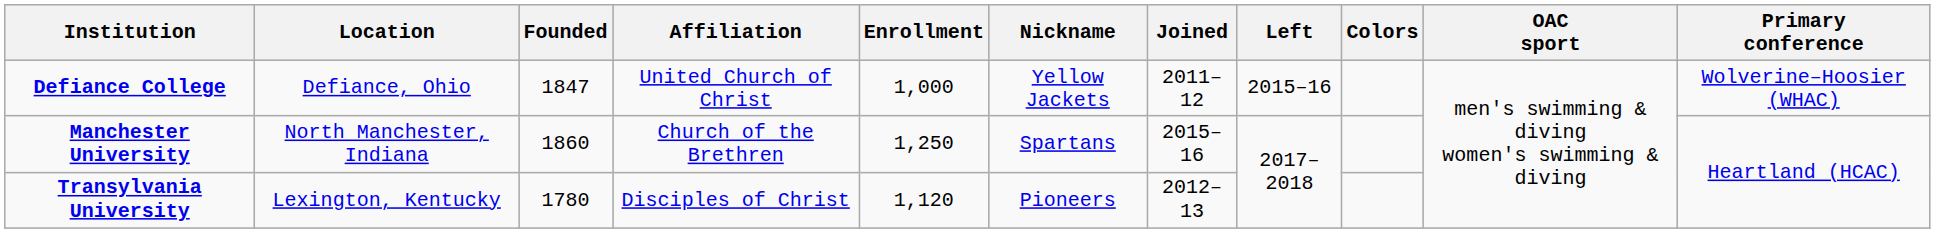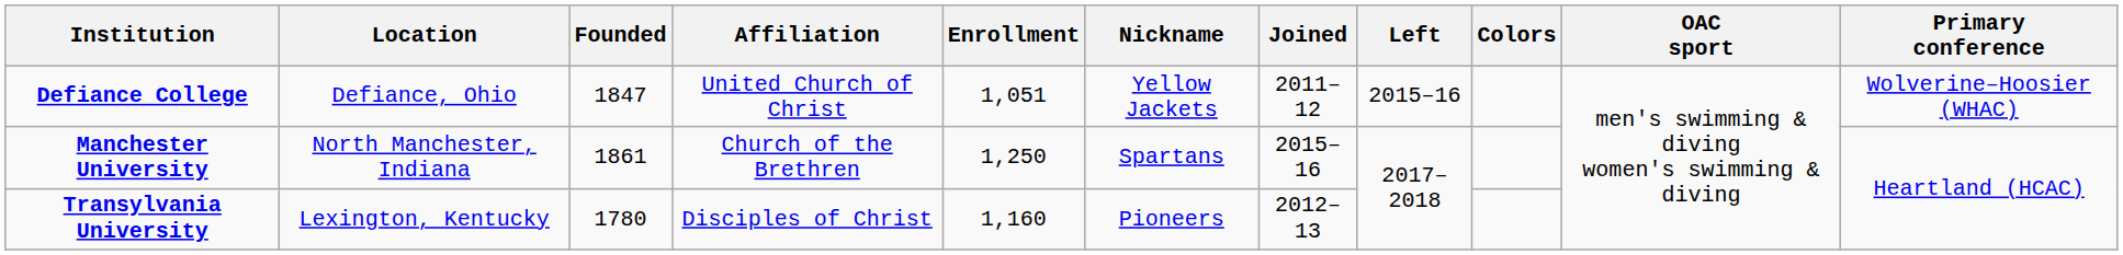Defiance College | Enrollment: 1,000 -> 1,051
Manchester University | Founded: 1860 -> 1861
Transylvania University | Enrollment: 1,120 -> 1,160
